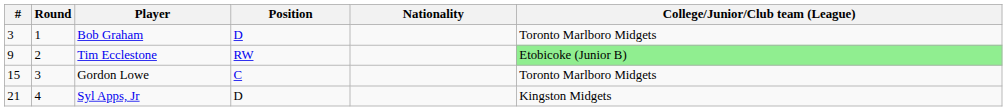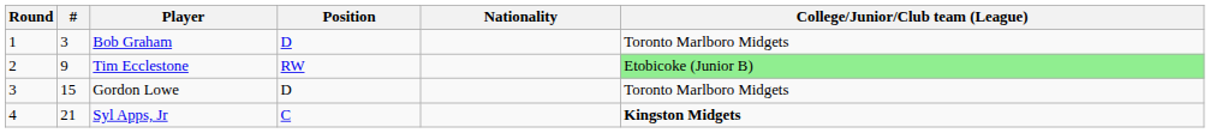columns swapped: Round <-> #
Gordon Lowe | Position: C -> D
Syl Apps, Jr | Position: D -> C
Syl Apps, Jr | College/Junior/Club team (League): normal -> bold
